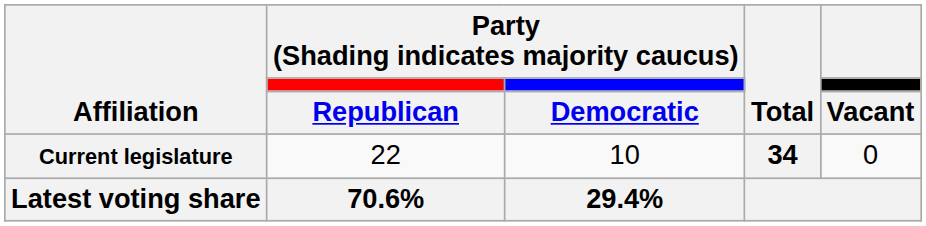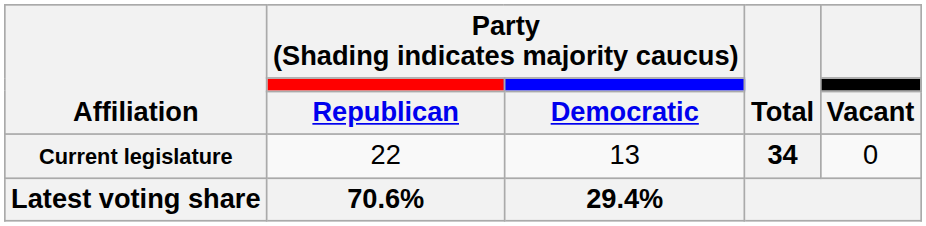Current legislature | column 3: 10 -> 13
